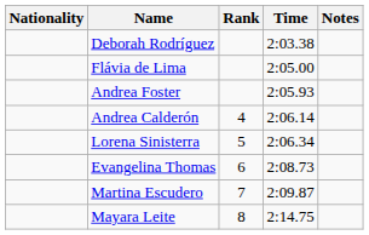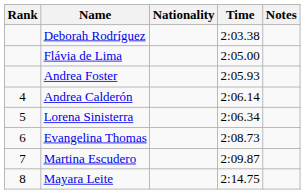columns swapped: Rank <-> Nationality
